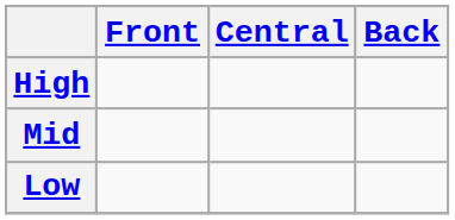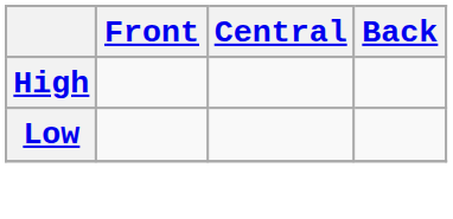- row: Mid
